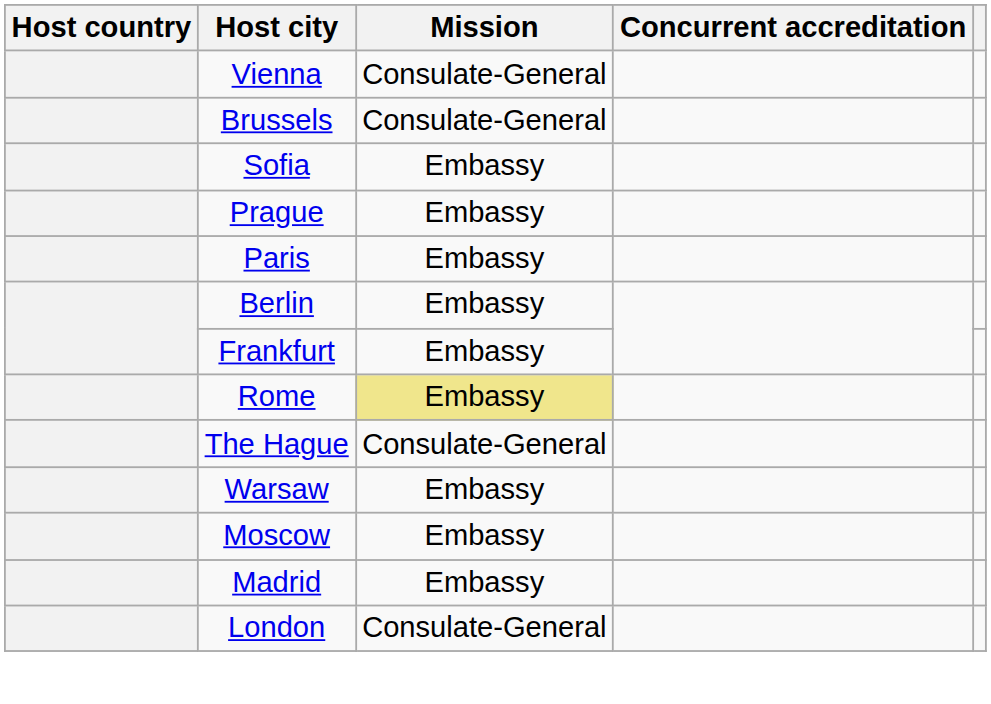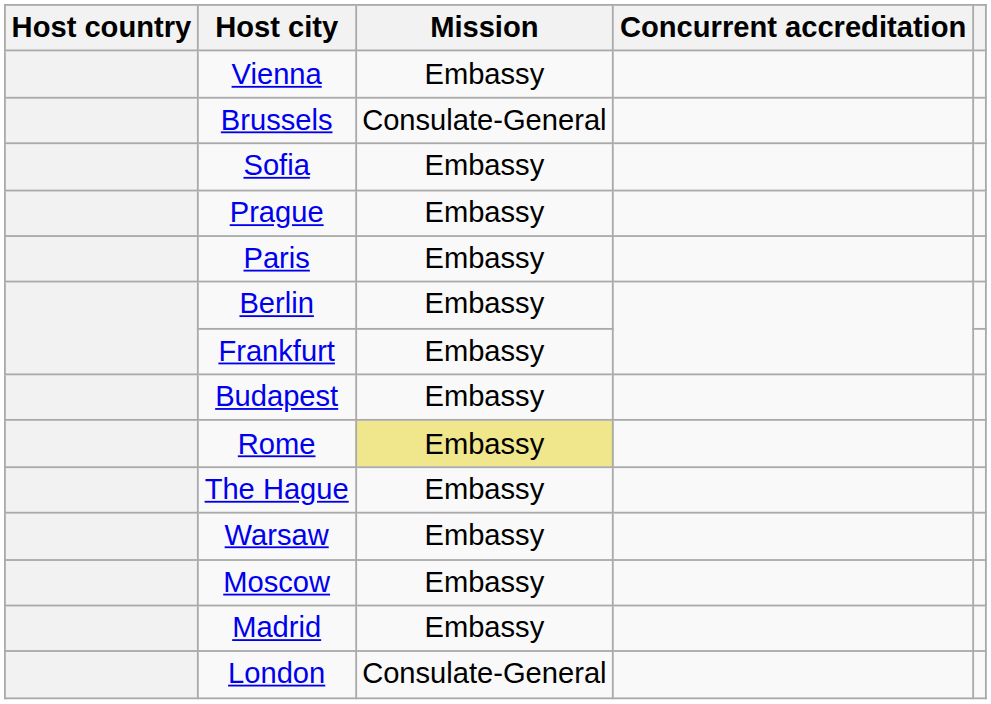Vienna | Mission: Consulate-General -> Embassy
+ row: Budapest | Embassy
The Hague | Mission: Consulate-General -> Embassy
